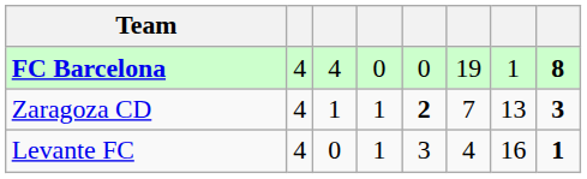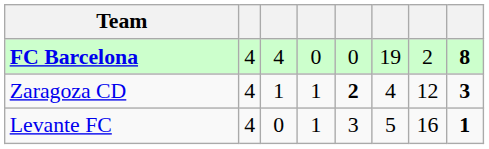FC Barcelona | column 7: 1 -> 2
Zaragoza CD | column 6: 7 -> 4
Zaragoza CD | column 7: 13 -> 12
Levante FC | column 6: 4 -> 5
